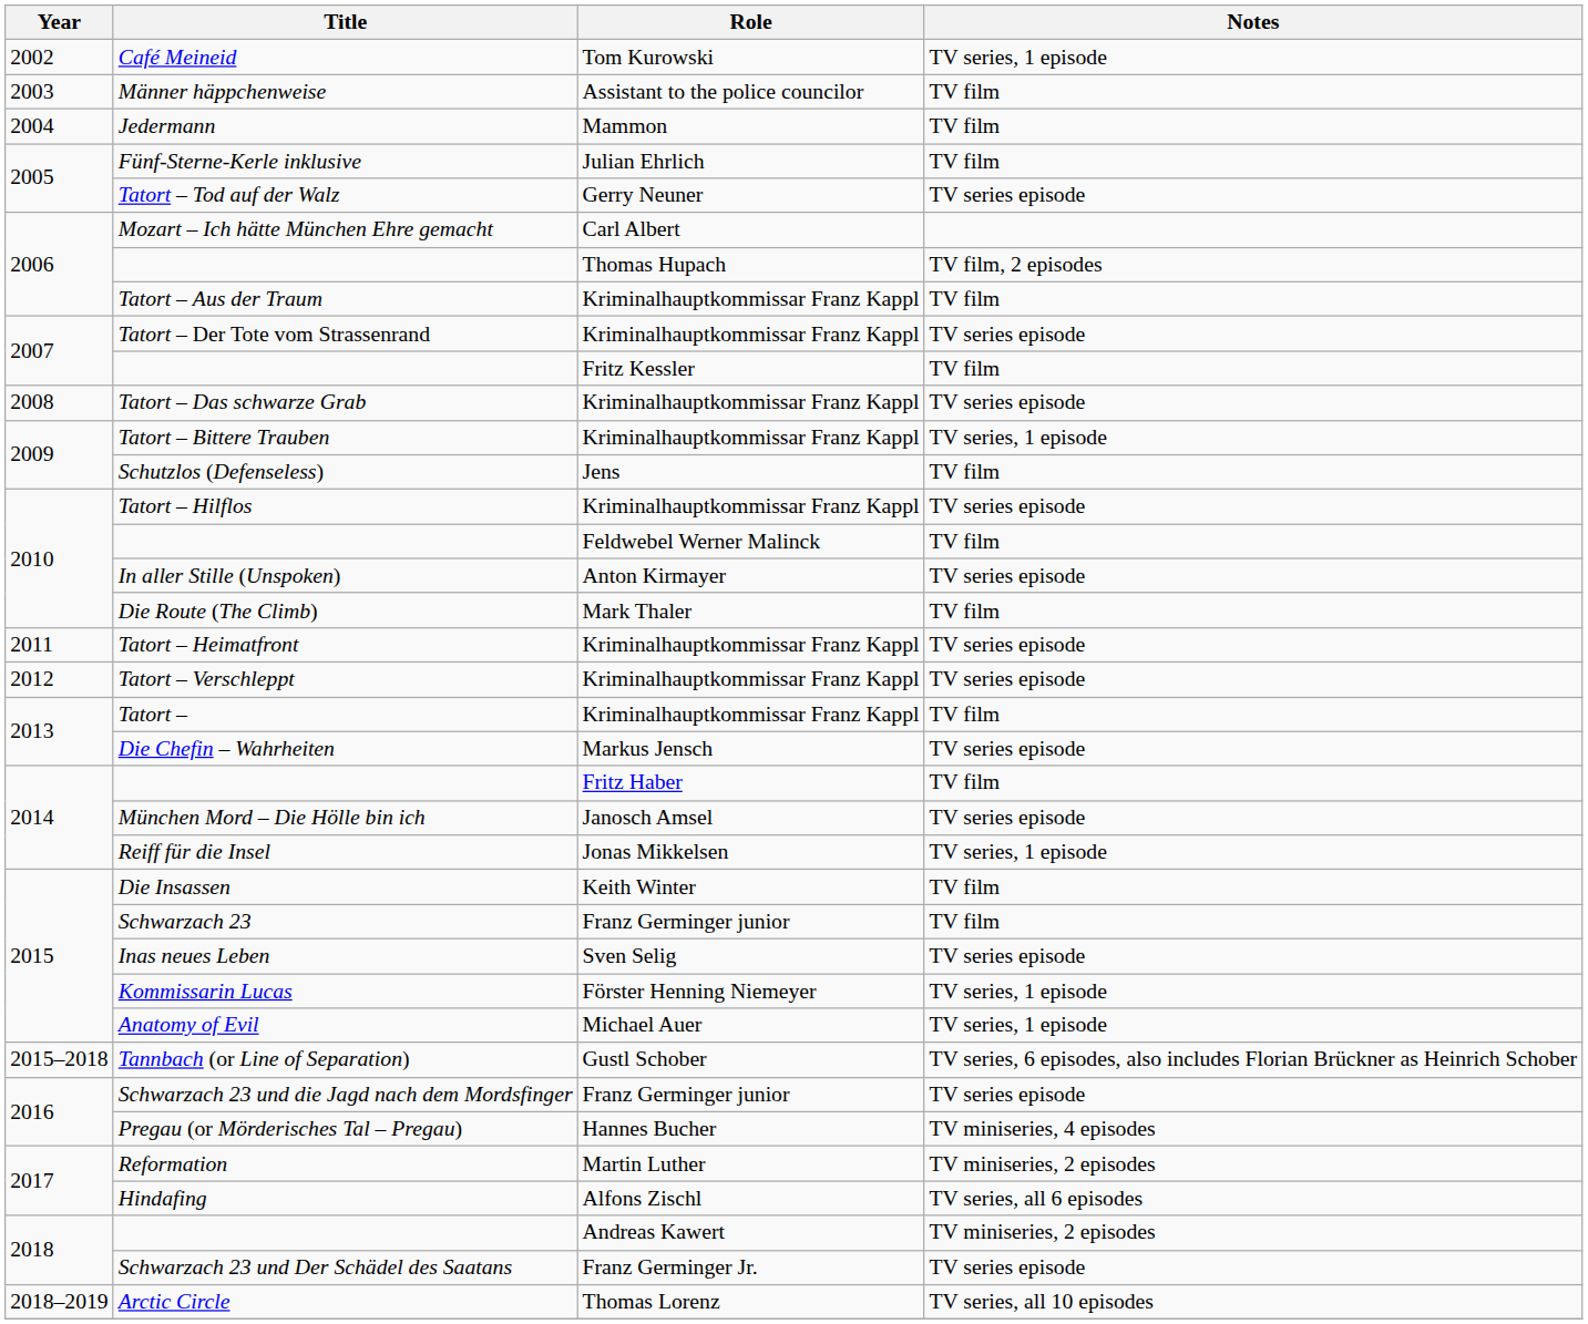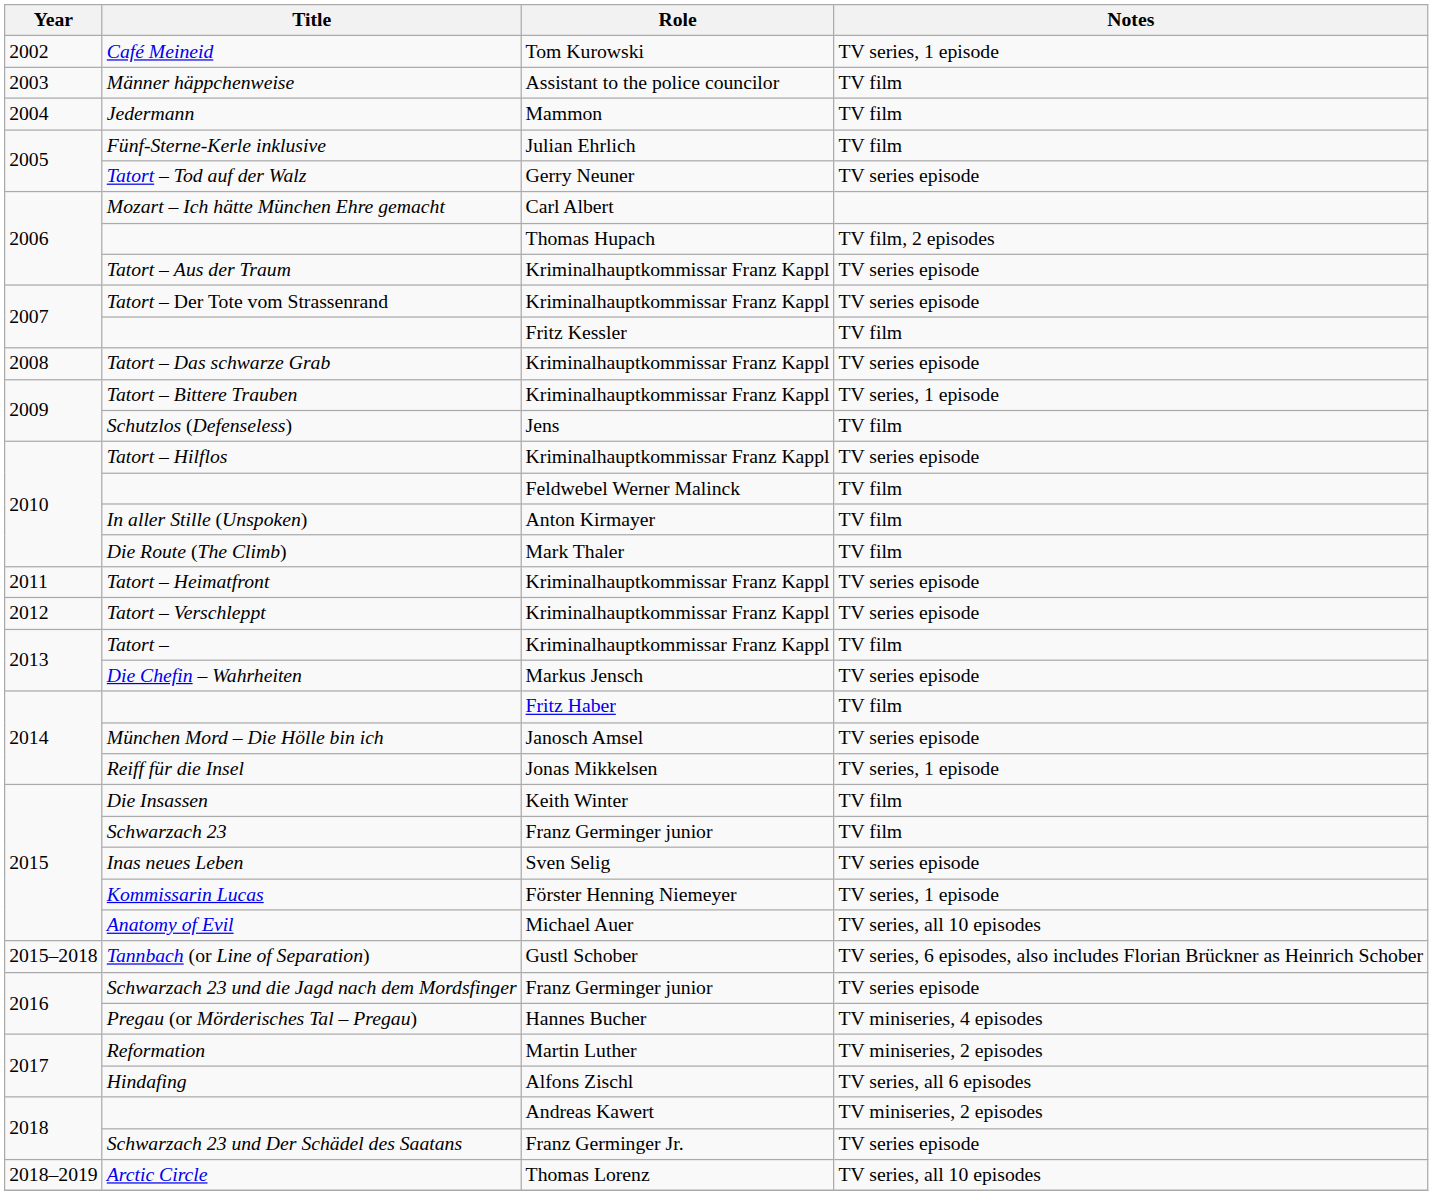Tatort – Aus der Traum | Notes: TV film -> TV series episode
In aller Stille (Unspoken) | Notes: TV series episode -> TV film
Anatomy of Evil | Notes: TV series, 1 episode -> TV series, all 10 episodes
